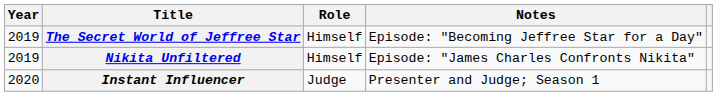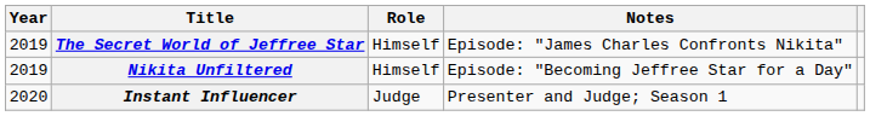The Secret World of Jeffree Star | Notes: Episode: "Becoming Jeffree Star for a Day" -> Episode: "James Charles Confronts Nikita"
Nikita Unfiltered | Notes: Episode: "James Charles Confronts Nikita" -> Episode: "Becoming Jeffree Star for a Day"
